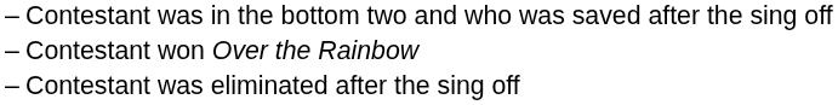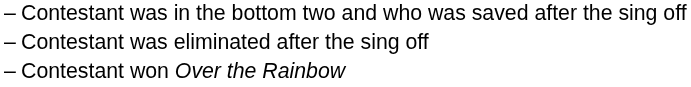rows swapped: Contestant was eliminated after the sing off <-> Contestant won Over the Rainbow
